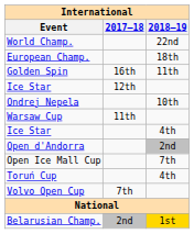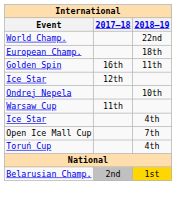- row: Open d'Andorra | 2nd
- row: Volvo Open Cup | 7th
